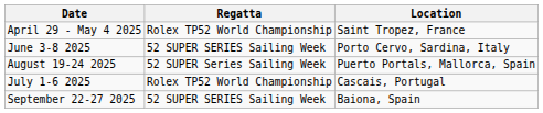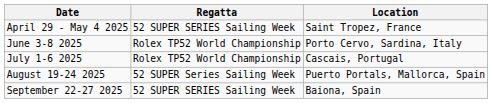April 29 - May 4 2025 | Regatta: Rolex TP52 World Championship -> 52 SUPER SERIES Sailing Week
June 3-8 2025 | Regatta: 52 SUPER SERIES Sailing Week -> Rolex TP52 World Championship
rows swapped: July 1-6 2025 <-> August 19-24 2025
